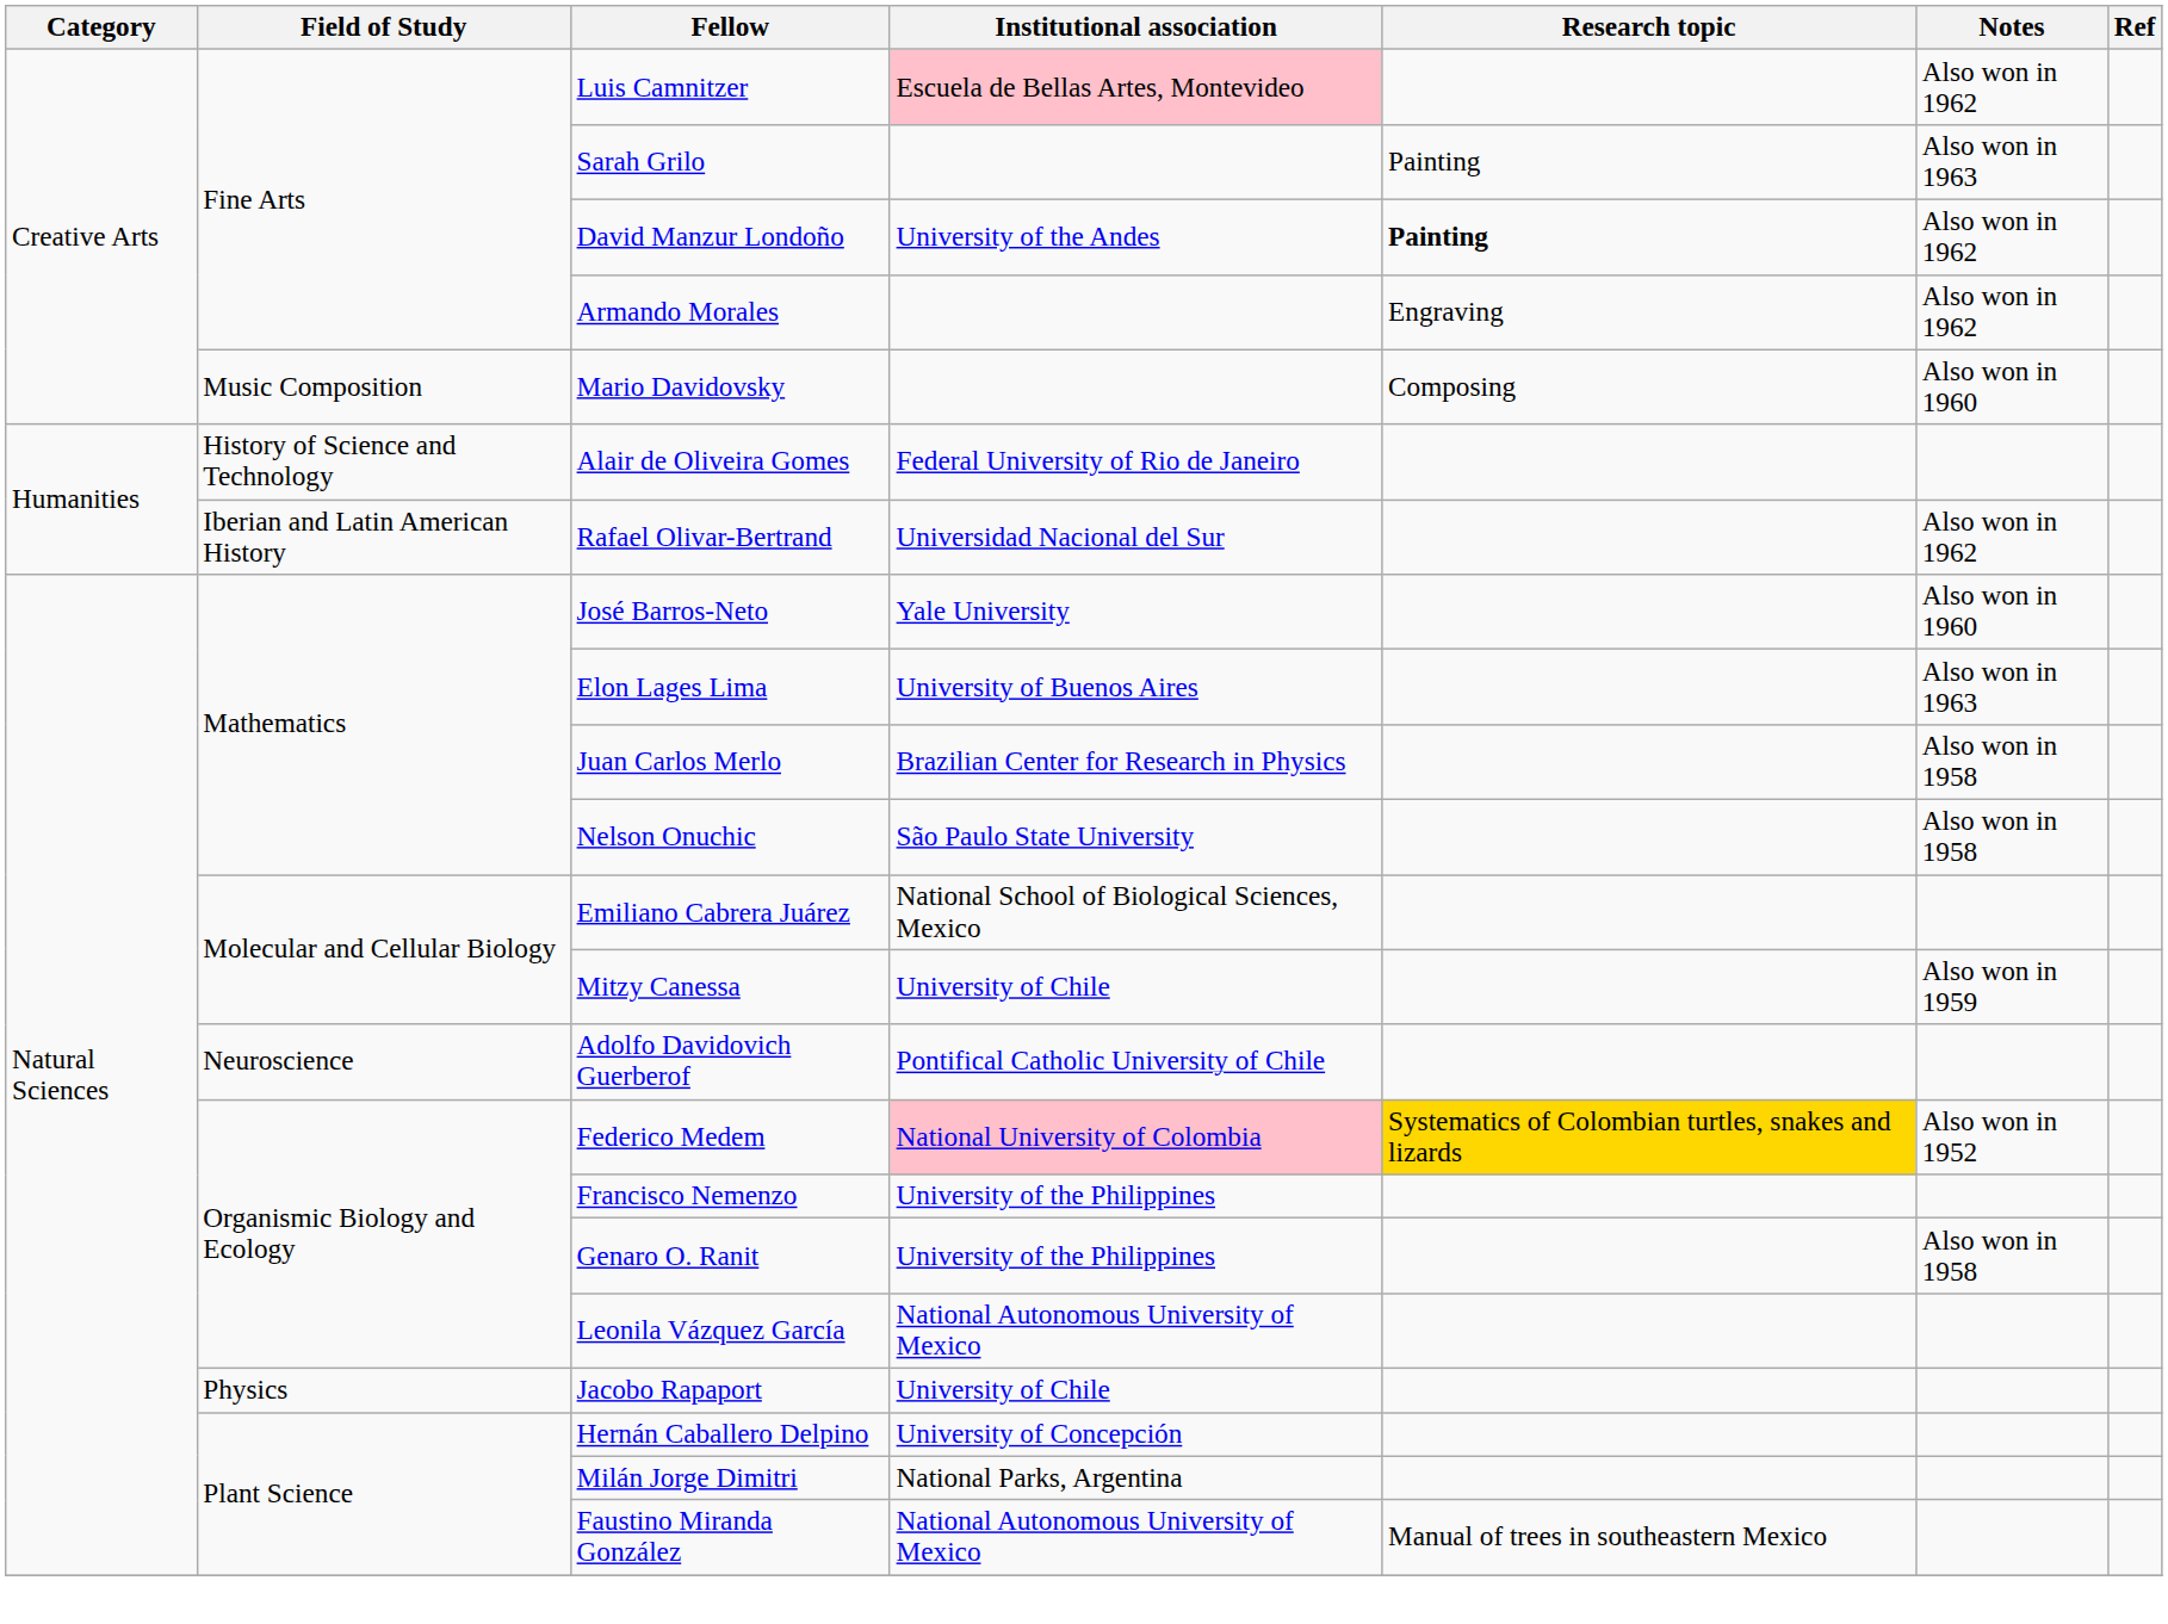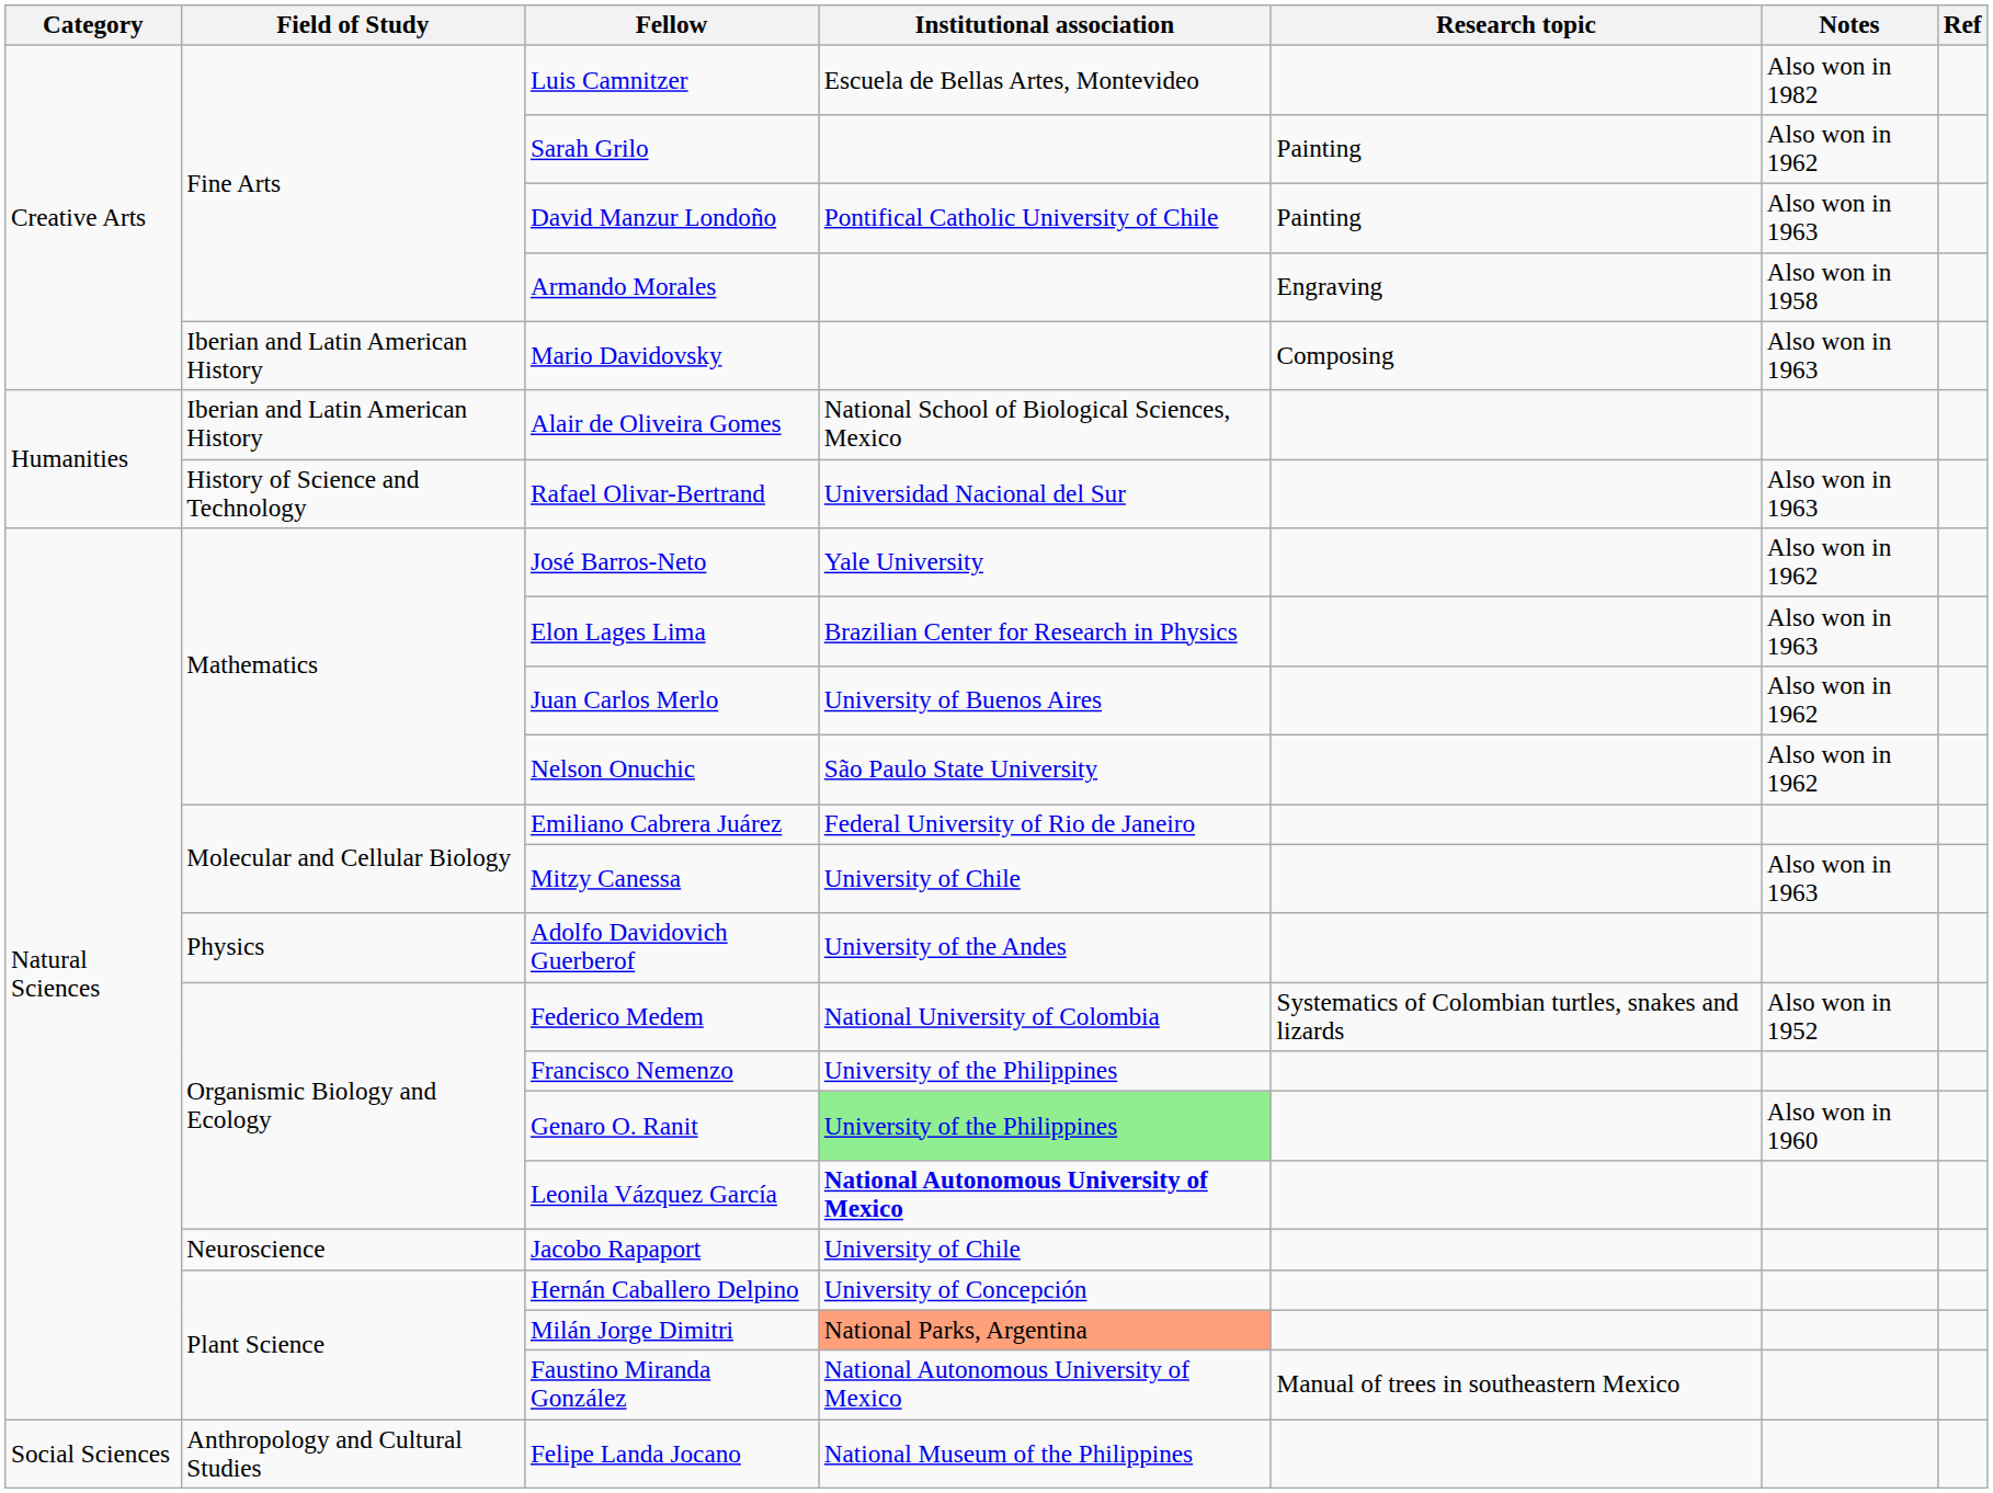Luis Camnitzer | Institutional association: pink background -> no background
Luis Camnitzer | Notes: Also won in 1962 -> Also won in 1982
Sarah Grilo | Notes: Also won in 1963 -> Also won in 1962
David Manzur Londoño | Institutional association: University of the Andes -> Pontifical Catholic University of Chile
David Manzur Londoño | Research topic: bold -> normal
David Manzur Londoño | Notes: Also won in 1962 -> Also won in 1963
Armando Morales | Notes: Also won in 1962 -> Also won in 1958
Mario Davidovsky | Field of Study: Music Composition -> Iberian and Latin American History
Mario Davidovsky | Notes: Also won in 1960 -> Also won in 1963
Alair de Oliveira Gomes | Field of Study: History of Science and Technology -> Iberian and Latin American History
Alair de Oliveira Gomes | Institutional association: Federal University of Rio de Janeiro -> National School of Biological Sciences, Mexico
Rafael Olivar-Bertrand | Field of Study: Iberian and Latin American History -> History of Science and Technology
Rafael Olivar-Bertrand | Notes: Also won in 1962 -> Also won in 1963
José Barros-Neto | Notes: Also won in 1960 -> Also won in 1962
Elon Lages Lima | Institutional association: University of Buenos Aires -> Brazilian Center for Research in Physics
Juan Carlos Merlo | Institutional association: Brazilian Center for Research in Physics -> University of Buenos Aires
Juan Carlos Merlo | Notes: Also won in 1958 -> Also won in 1962
Nelson Onuchic | Notes: Also won in 1958 -> Also won in 1962
Emiliano Cabrera Juárez | Institutional association: National School of Biological Sciences, Mexico -> Federal University of Rio de Janeiro
Mitzy Canessa | Notes: Also won in 1959 -> Also won in 1963
Adolfo Davidovich Guerberof | Field of Study: Neuroscience -> Physics
Adolfo Davidovich Guerberof | Institutional association: Pontifical Catholic University of Chile -> University of the Andes
Federico Medem | Institutional association: pink background -> no background
Federico Medem | Research topic: gold background -> no background
Genaro O. Ranit | Institutional association: no background -> lightgreen background
Genaro O. Ranit | Notes: Also won in 1958 -> Also won in 1960
Leonila Vázquez García | Institutional association: normal -> bold
Jacobo Rapaport | Field of Study: Physics -> Neuroscience
Milán Jorge Dimitri | Institutional association: no background -> lightsalmon background
+ row: Social Sciences | Anthropology and Cultural Studies | Felipe Landa Jocano | National Museum of the Philippines
